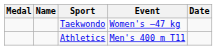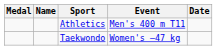rows swapped: Taekwondo <-> Athletics
